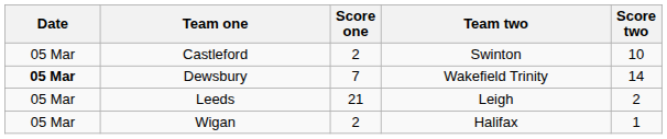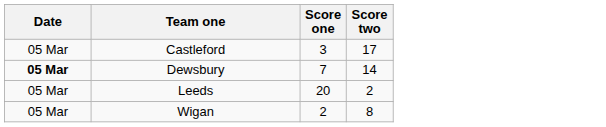- column: Team two | Swinton | Wakefield Trinity | Leigh | Halifax
Castleford | Score one: 2 -> 3
Castleford | Score two: 10 -> 17
Leeds | Score one: 21 -> 20
Wigan | Score two: 1 -> 8
